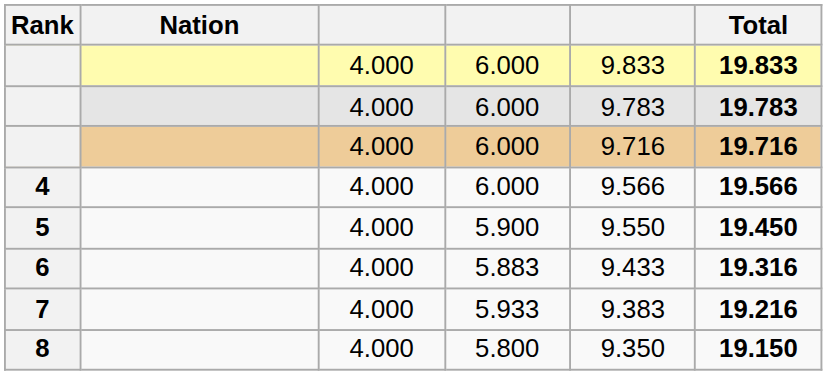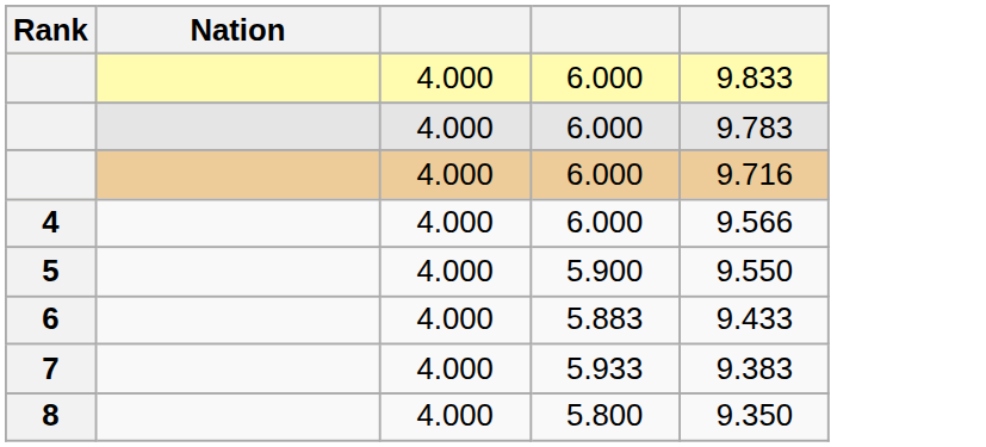- column: Total | 19.833 | 19.783 | 19.716 | 19.566 | 19.450 | 19.316 | 19.216 | 19.150
